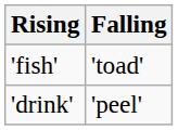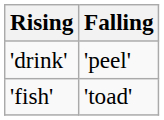rows swapped: 'drink' <-> 'fish'
